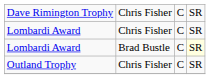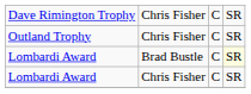rows swapped: Lombardi Award / Chris Fisher <-> Outland Trophy
